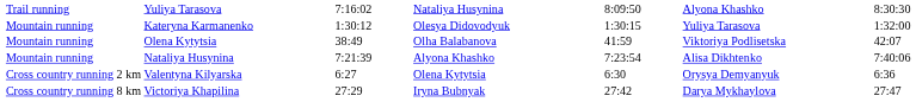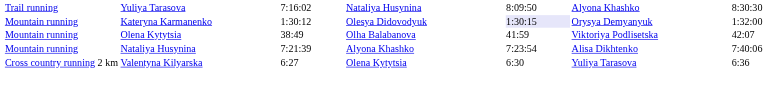Kateryna Karmanenko | column 5: no background -> lavender background
Kateryna Karmanenko | column 6: Yuliya Tarasova -> Orysya Demyanyuk
Valentyna Kilyarska | column 6: Orysya Demyanyuk -> Yuliya Tarasova
- row: Cross country running 8 km | Victoriya Khapilina | 27:29 | Iryna Bubnyak | 27:42 | Darya Mykhaylova | 27:47
